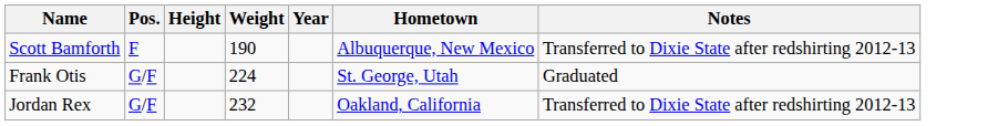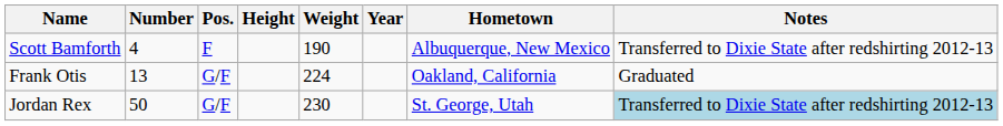+ column: Number | 4 | 13 | 50
Frank Otis | Hometown: St. George, Utah -> Oakland, California
Jordan Rex | Weight: 232 -> 230
Jordan Rex | Hometown: Oakland, California -> St. George, Utah
Jordan Rex | Notes: no background -> lightblue background
